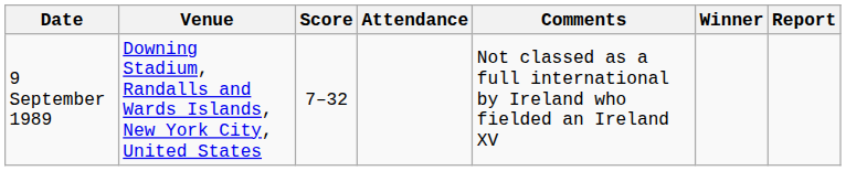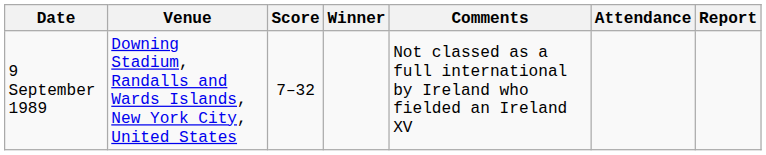columns swapped: Winner <-> Attendance
